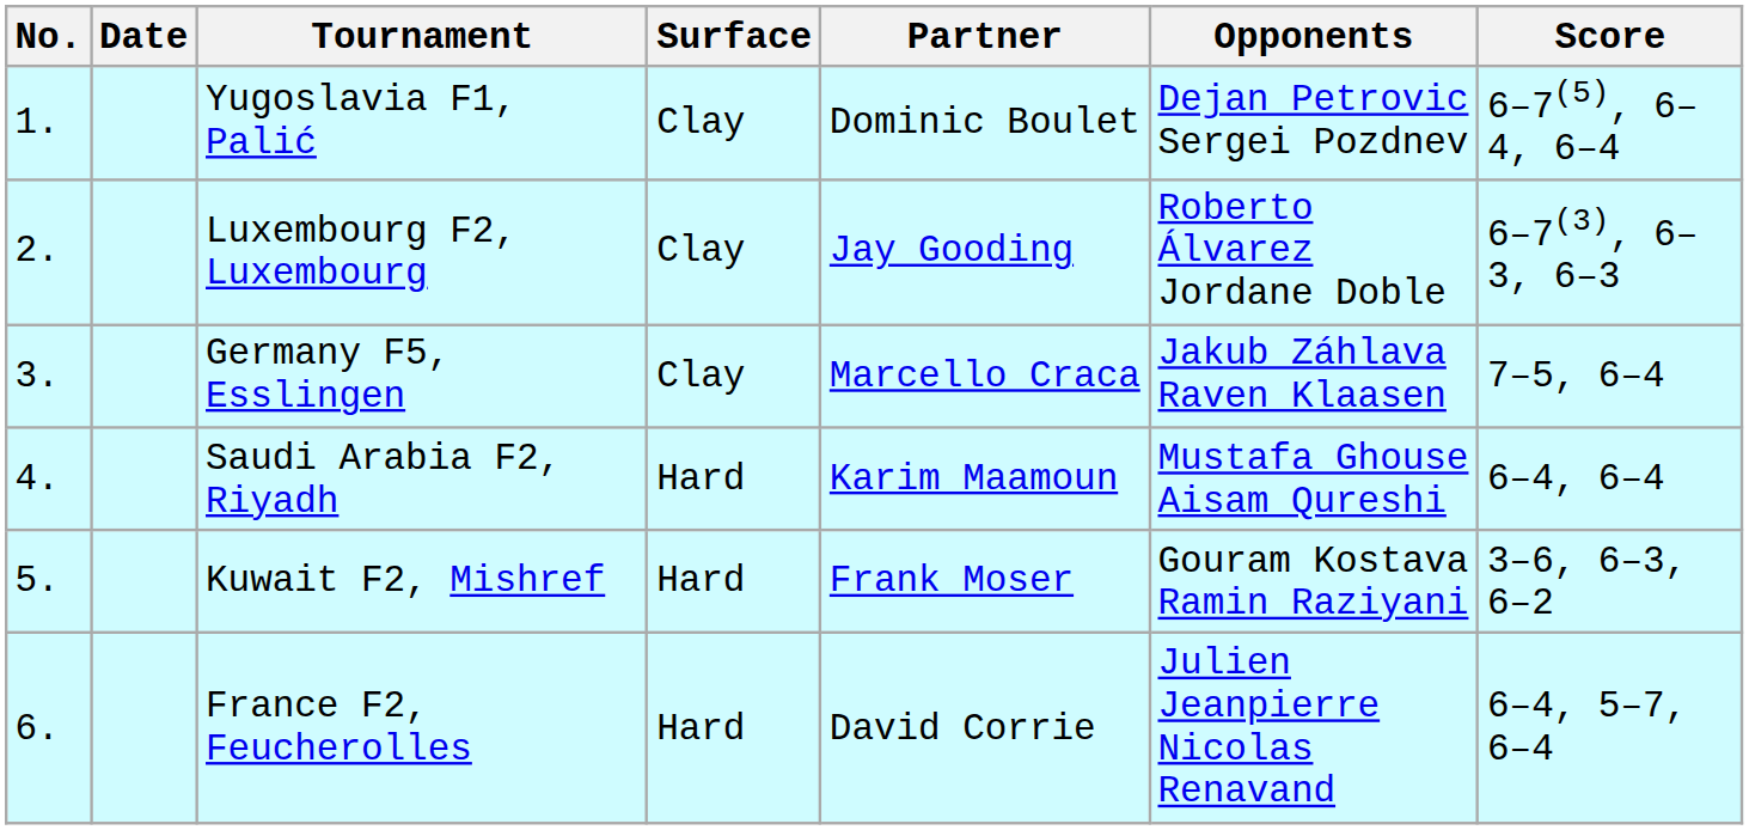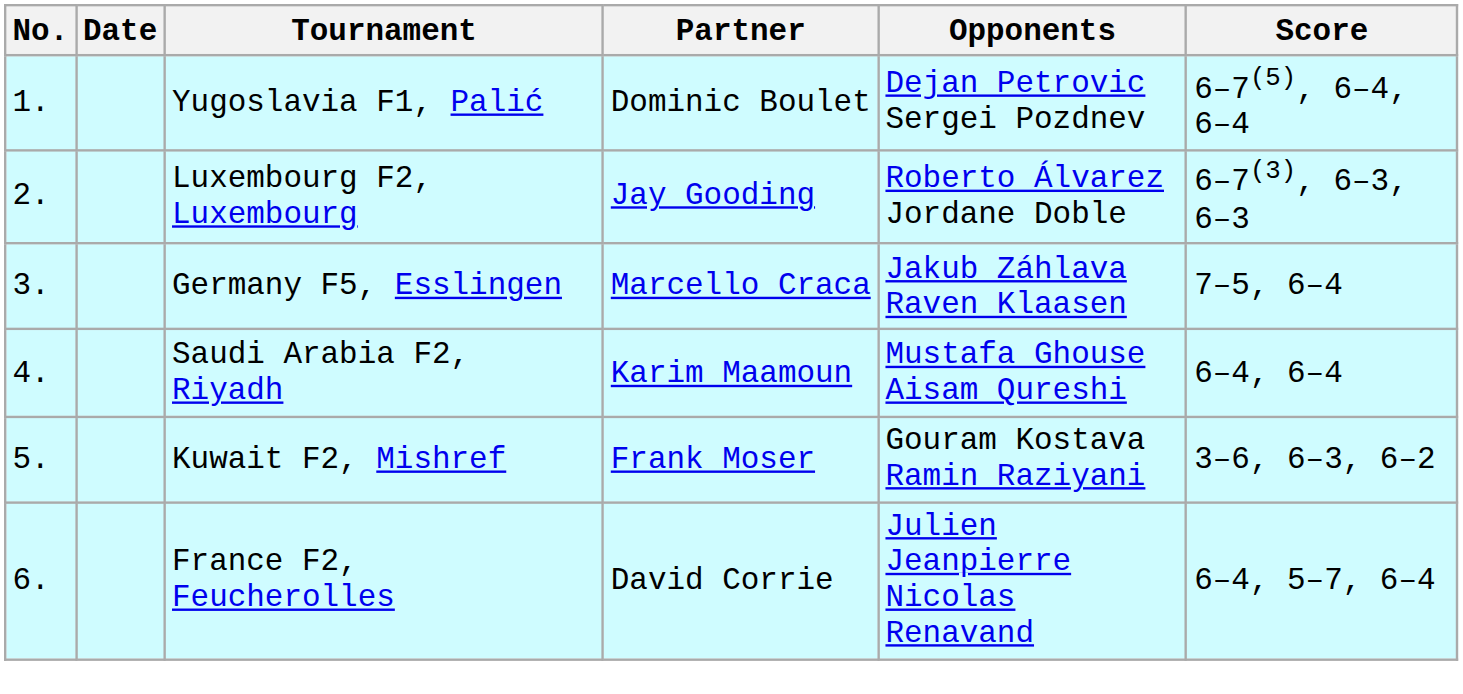- column: Surface | Clay | Clay | Clay | Hard | Hard | Hard
